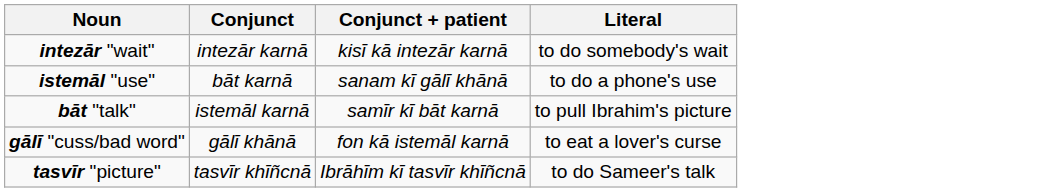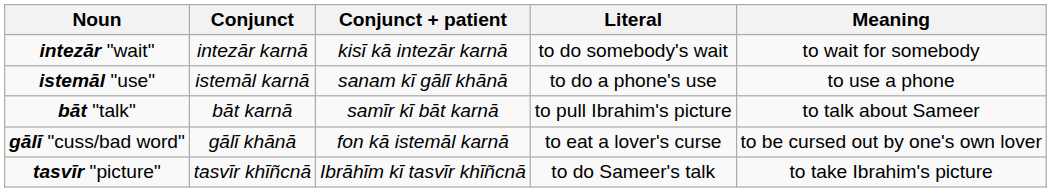+ column: Meaning | to wait for somebody | to use a phone | to talk about Sameer | to be cursed out by one's own lover | to take Ibrahim's picture
istemāl "use" | Conjunct: bāt karnā -> istemāl karnā
bāt "talk" | Conjunct: istemāl karnā -> bāt karnā
